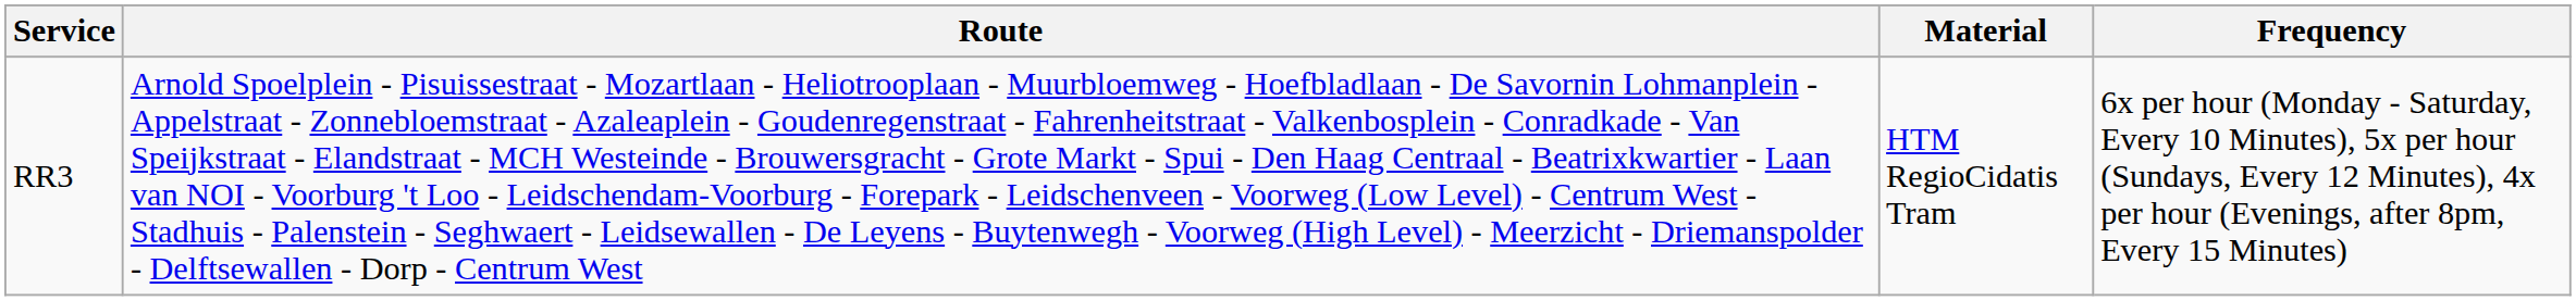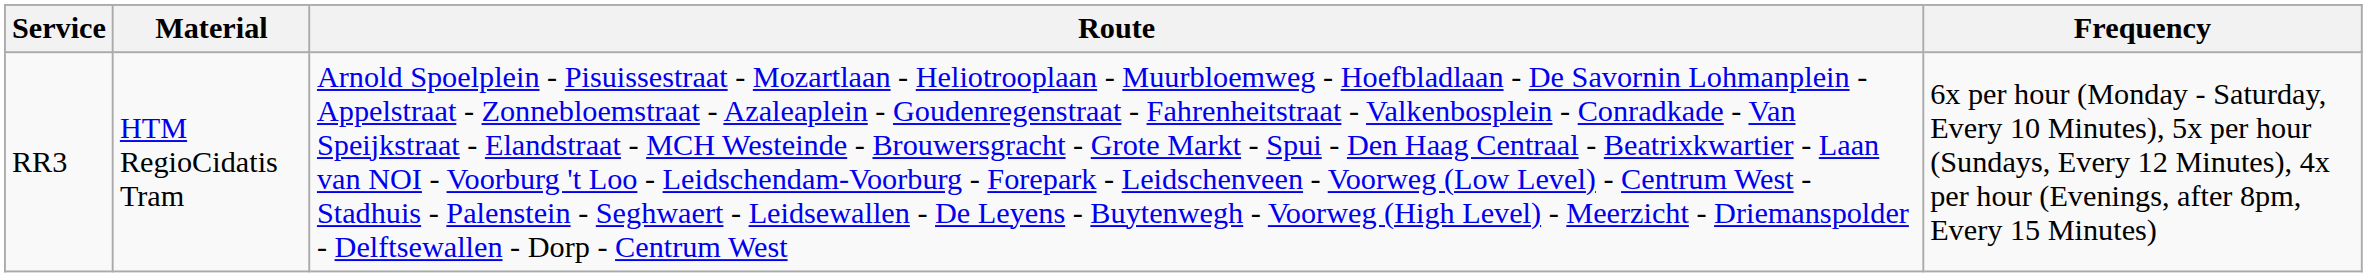columns swapped: Route <-> Material
